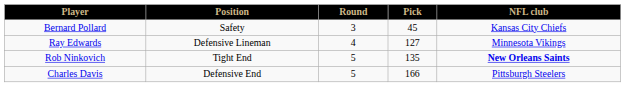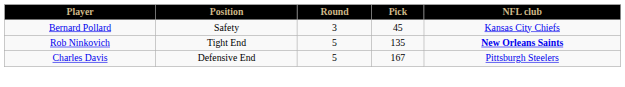- row: Ray Edwards | Defensive Lineman | 4 | 127 | Minnesota Vikings
Charles Davis | Pick: 166 -> 167
